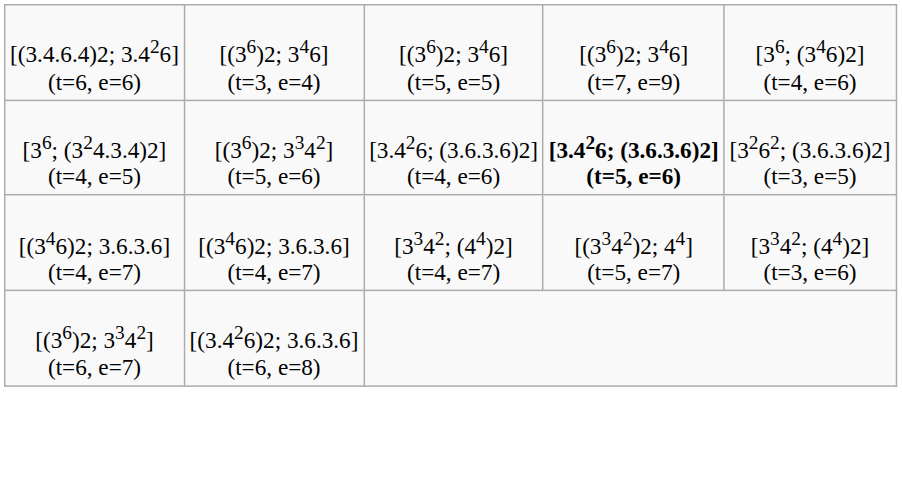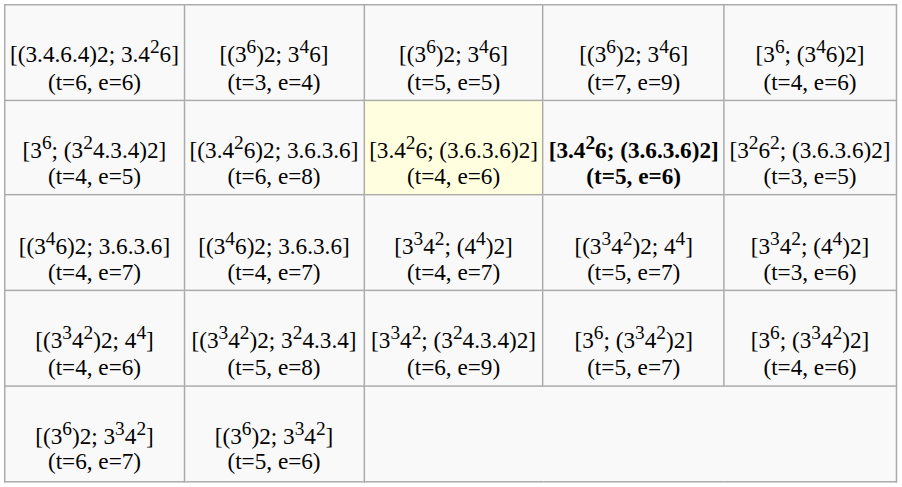[36; (324.3.4)2] (t=4, e=5) | column 2: [(36)2; 3342] (t=5, e=6) -> [(3.426)2; 3.6.3.6] (t=6, e=8)
[36; (324.3.4)2] (t=4, e=5) | column 3: no background -> lightyellow background
+ row: [(3342)2; 44] (t=4, e=6) | [(3342)2; 324.3.4] (t=5, e=8) | [3342; (324.3.4)2] (t=6, e=9) | [36; (3342)2] (t=5, e=7) | [36; (3342)2] (t=4, e=6)
[(36)2; 3342] (t=6, e=7) | column 2: [(3.426)2; 3.6.3.6] (t=6, e=8) -> [(36)2; 3342] (t=5, e=6)
